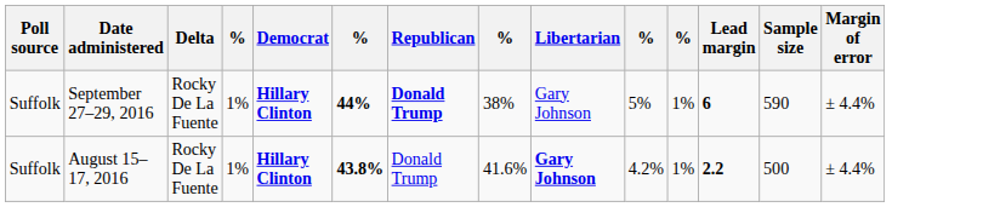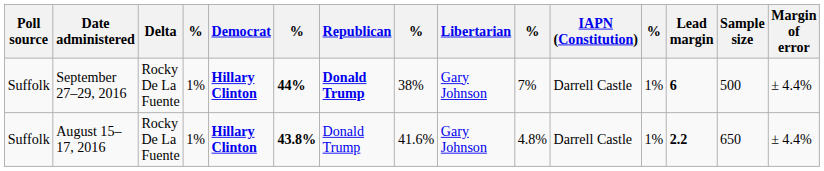+ column: IAPN (Constitution) | Darrell Castle | Darrell Castle
September 27–29, 2016 | column 10: 5% -> 7%
September 27–29, 2016 | Sample size: 590 -> 500
August 15–17, 2016 | Libertarian: bold -> normal
August 15–17, 2016 | column 10: 4.2% -> 4.8%
August 15–17, 2016 | Sample size: 500 -> 650
